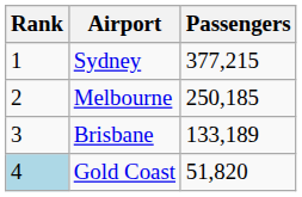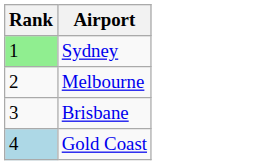- column: Passengers | 377,215 | 250,185 | 133,189 | 51,820
Sydney | Rank: no background -> lightgreen background
